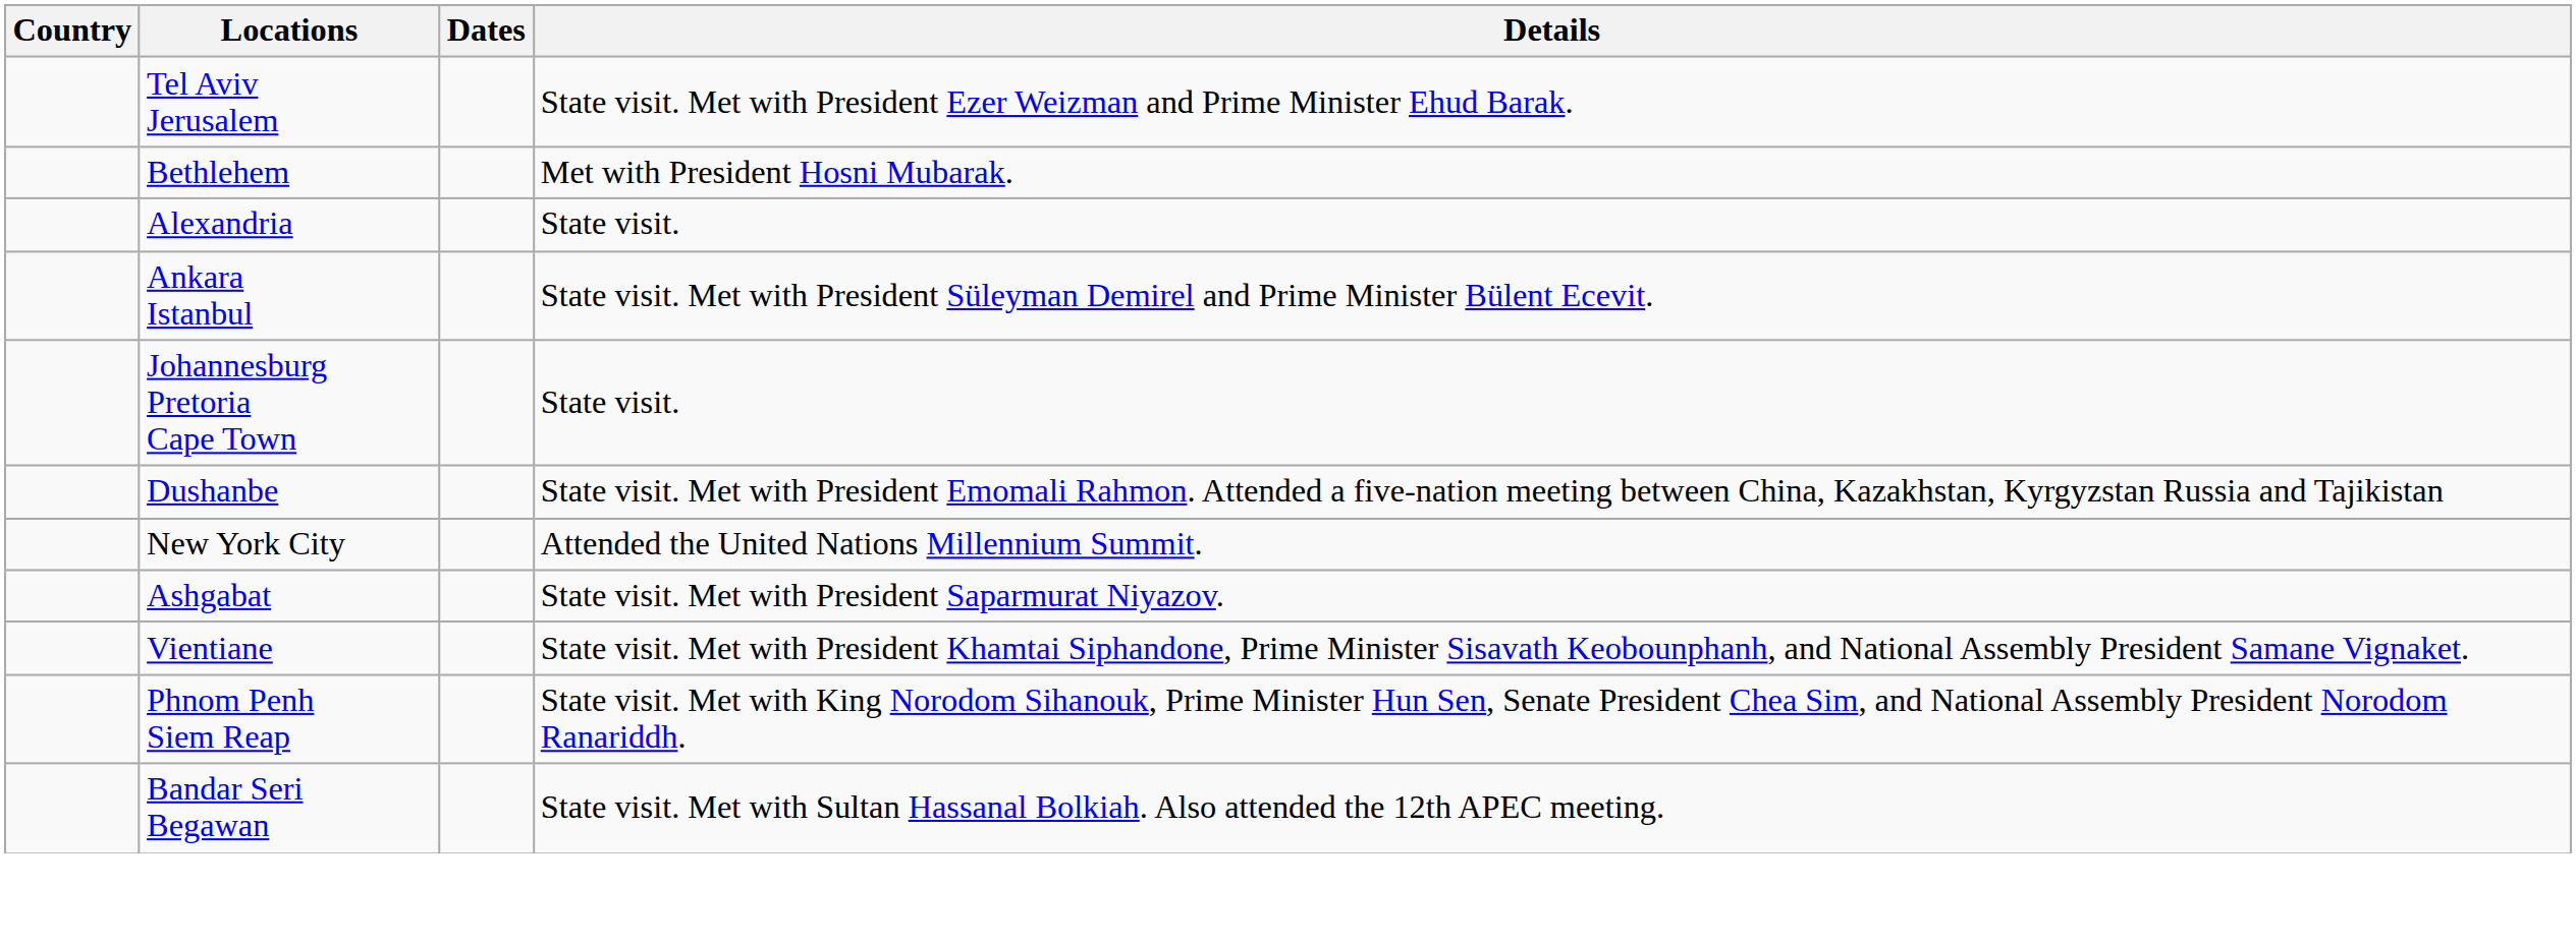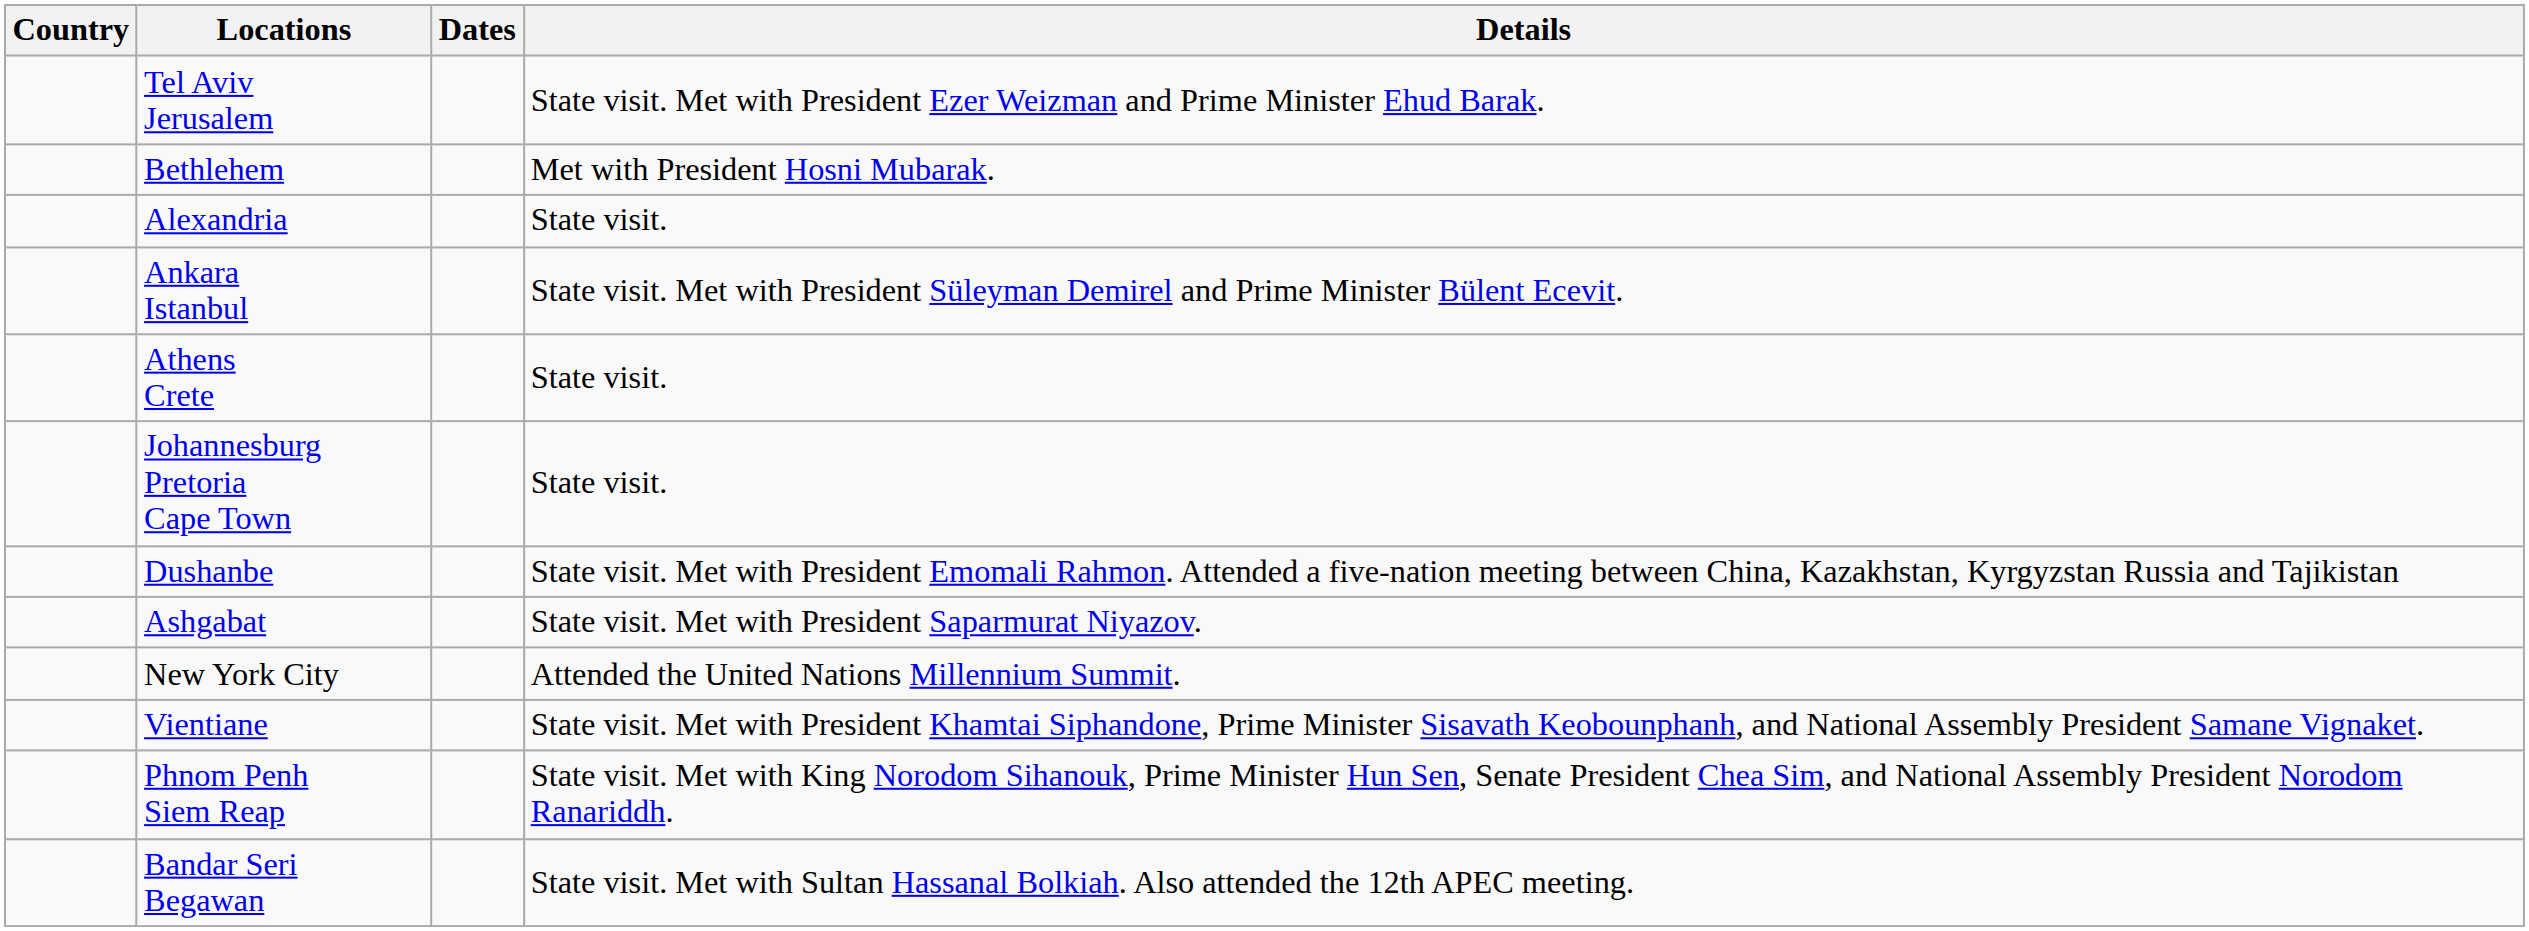+ row: Athens Crete | State visit.
rows swapped: Ashgabat <-> New York City
